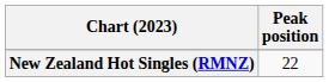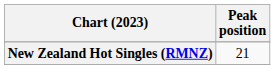New Zealand Hot Singles (RMNZ) | Peak position: 22 -> 21
